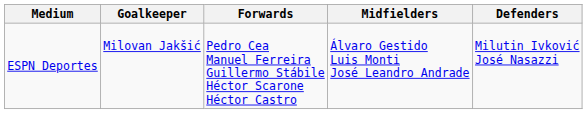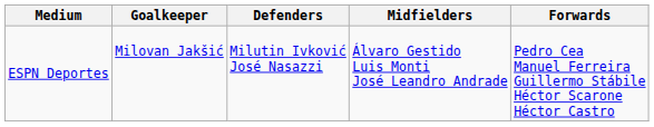columns swapped: Defenders <-> Forwards
